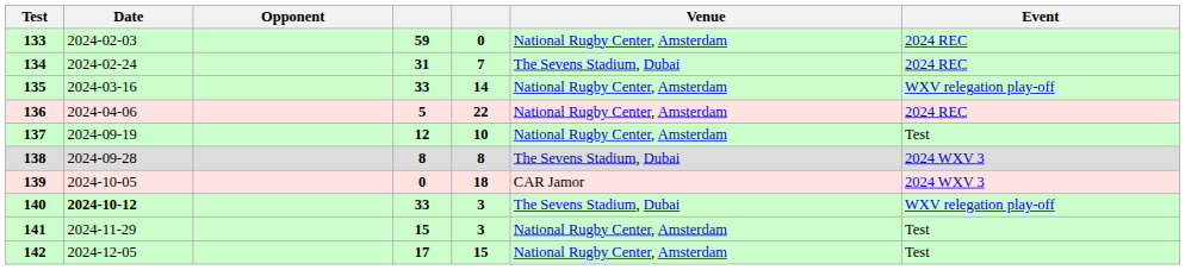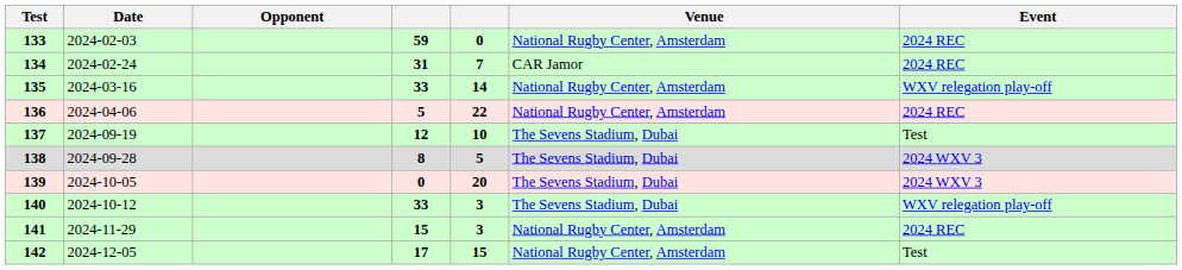134 | Venue: The Sevens Stadium, Dubai -> CAR Jamor
137 | Venue: National Rugby Center, Amsterdam -> The Sevens Stadium, Dubai
138 | column 5: 8 -> 5
139 | column 5: 18 -> 20
139 | Venue: CAR Jamor -> The Sevens Stadium, Dubai
140 | Date: bold -> normal
141 | Event: Test -> 2024 REC
